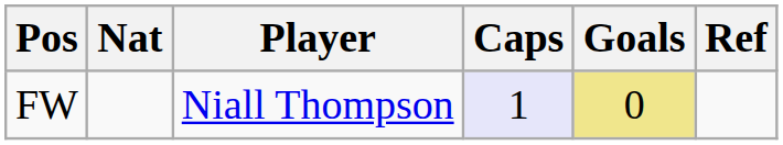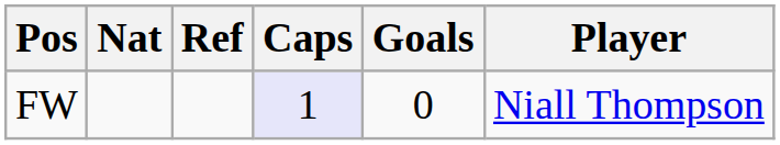columns swapped: Player <-> Ref
FW | Goals: khaki background -> no background
